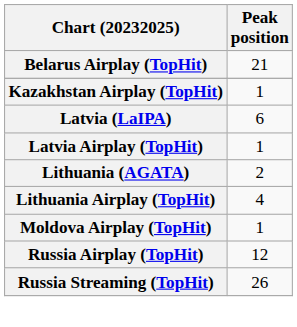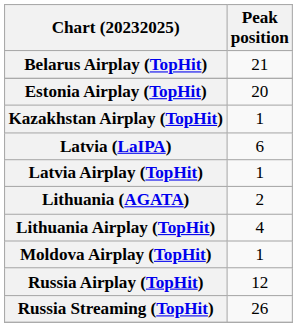+ row: Estonia Airplay (TopHit) | 20
